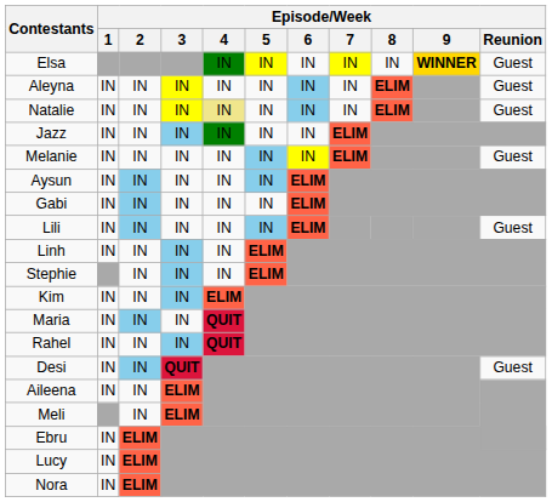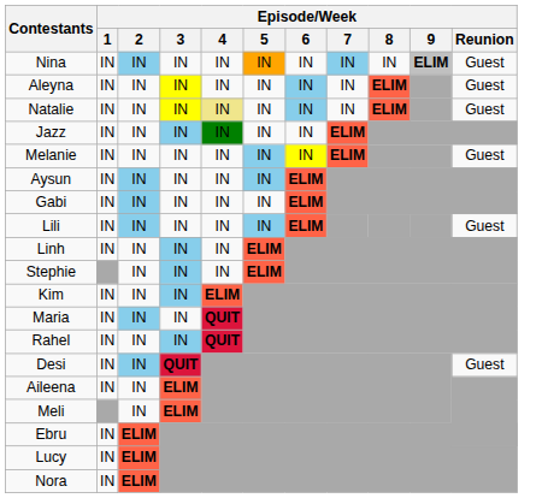- row: Elsa | IN | IN | IN | IN | IN | WINNER | Guest
+ row: Nina | IN | IN | IN | IN | IN | IN | IN | IN | ELIM | Guest
